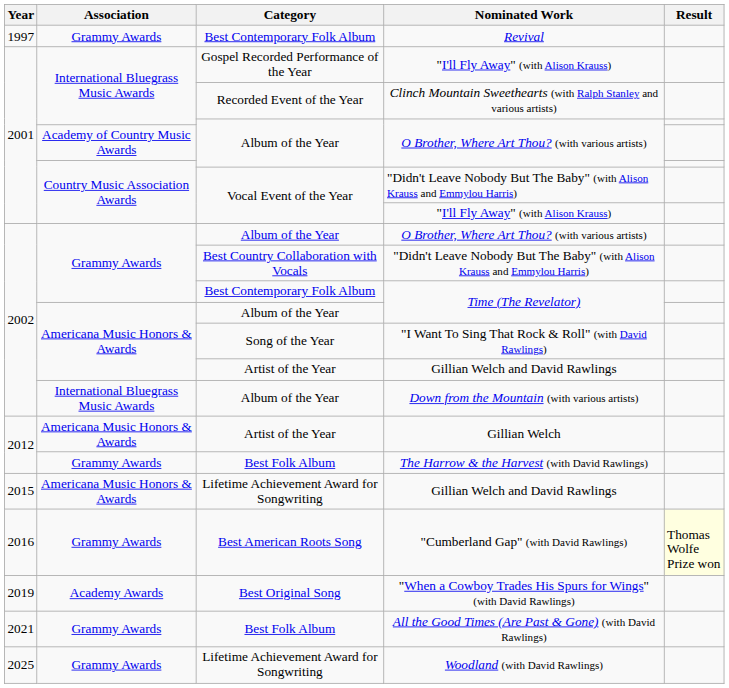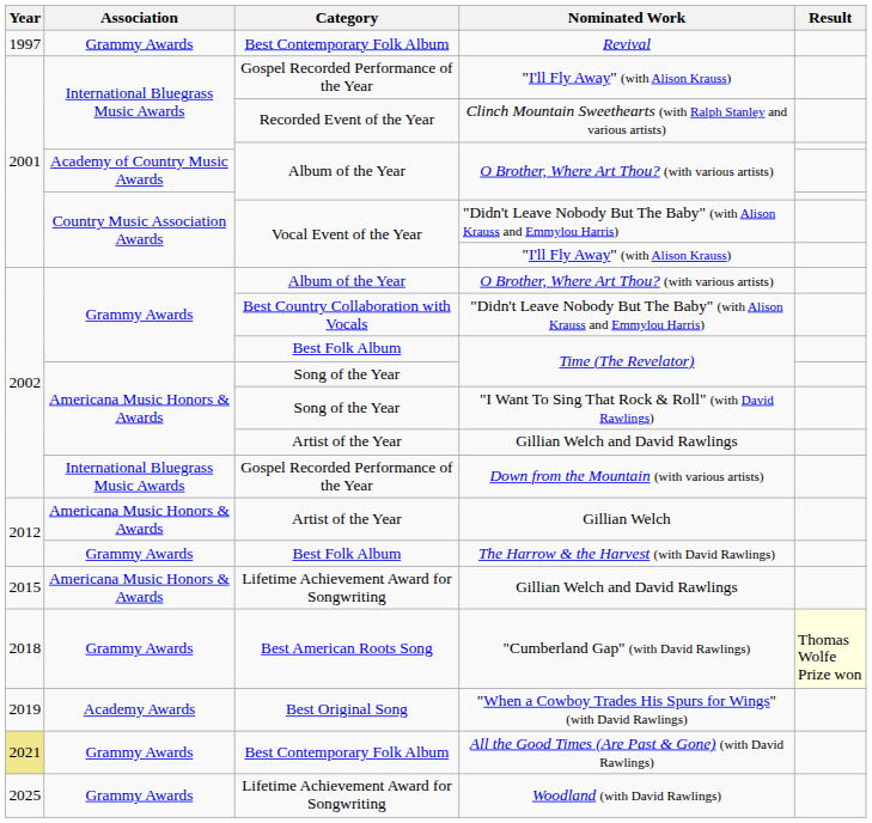Grammy Awards / Time (The Revelator) | Category: Best Contemporary Folk Album -> Best Folk Album
Americana Music Honors & Awards / Time (The Revelator) | Category: Album of the Year -> Song of the Year
Down from the Mountain (with various artists) | Category: Album of the Year -> Gospel Recorded Performance of the Year
"Cumberland Gap" (with David Rawlings) | Year: 2016 -> 2018
All the Good Times (Are Past & Gone) (with David Rawlings) | Year: no background -> khaki background
All the Good Times (Are Past & Gone) (with David Rawlings) | Category: Best Folk Album -> Best Contemporary Folk Album
